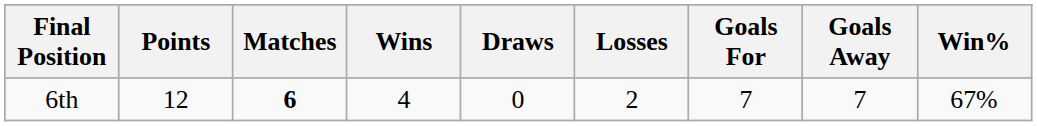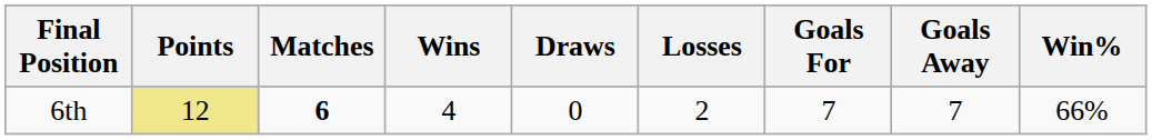6th | Points: no background -> khaki background
6th | Win%: 67% -> 66%
